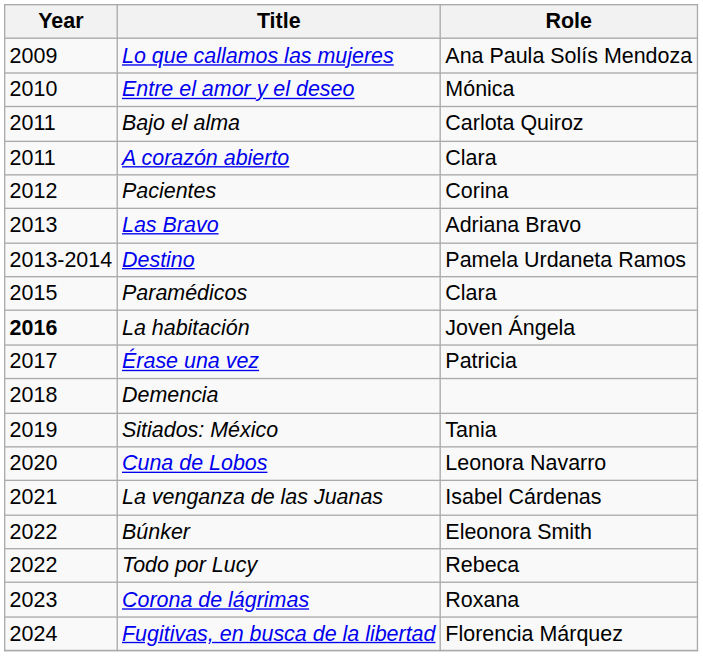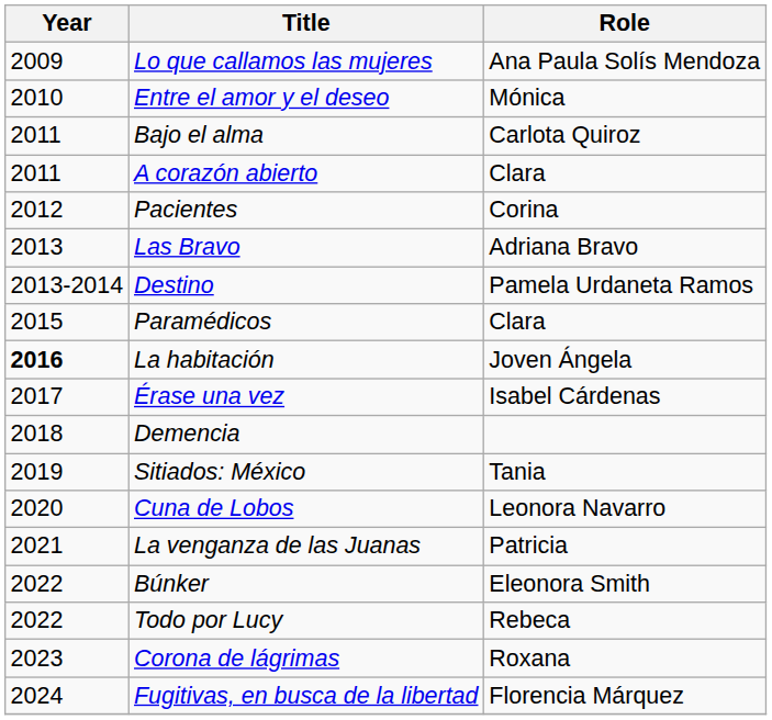Érase una vez | Role: Patricia -> Isabel Cárdenas
La venganza de las Juanas | Role: Isabel Cárdenas -> Patricia
